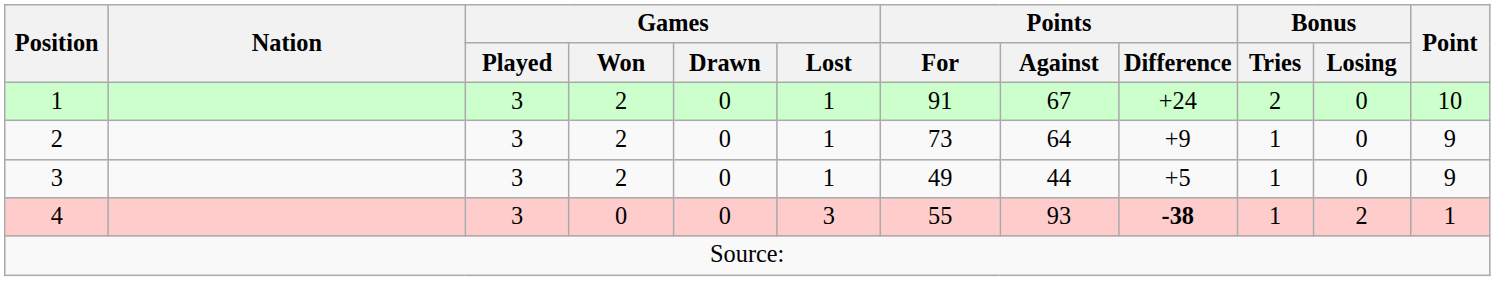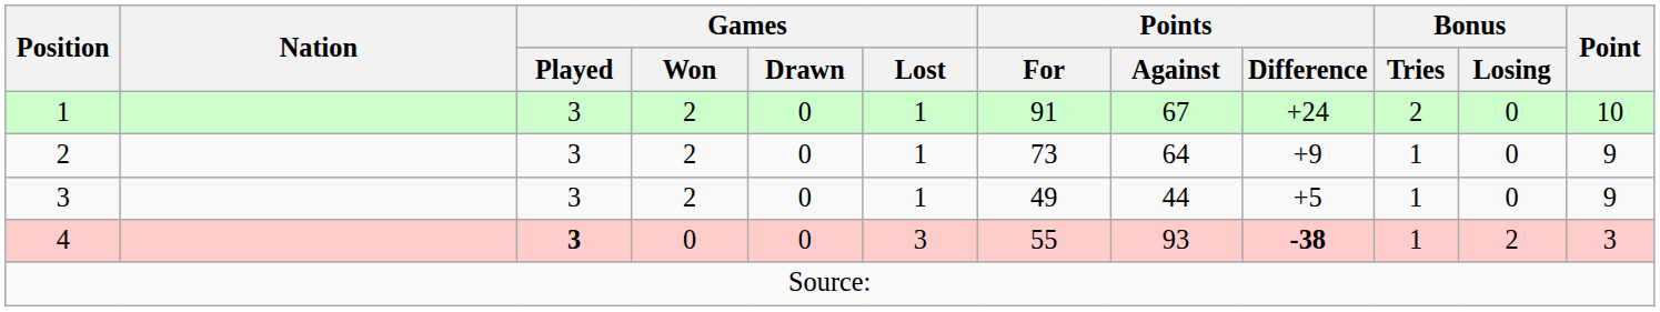4 | Games / Played: normal -> bold
4 | Point: 1 -> 3
